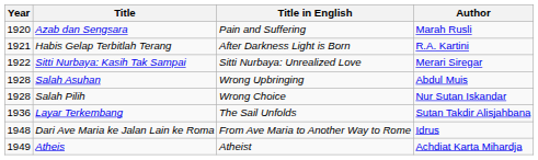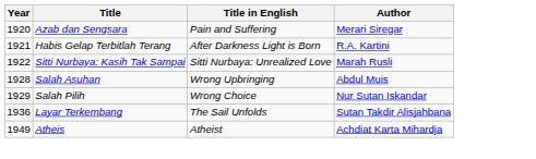Azab dan Sengsara | Author: Marah Rusli -> Merari Siregar
Sitti Nurbaya: Kasih Tak Sampai | Author: Merari Siregar -> Marah Rusli
Salah Pilih | Year: 1928 -> 1929
- row: 1948 | Dari Ave Maria ke Jalan Lain ke Roma | From Ave Maria to Another Way to Rome | Idrus
